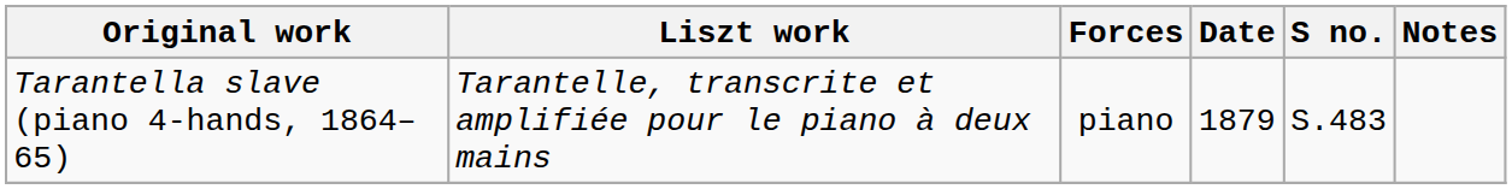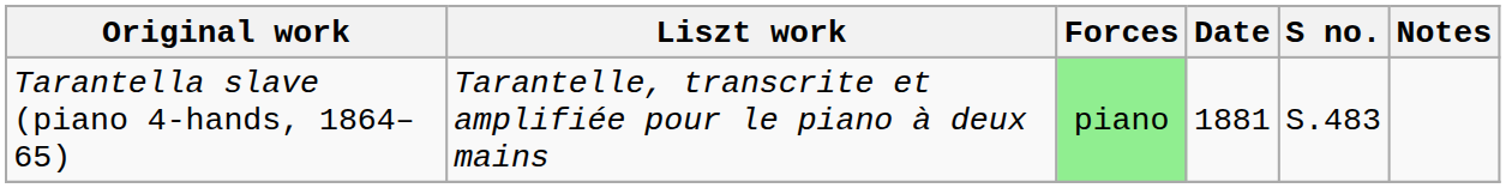Tarantella slave (piano 4-hands, 1864–65) | Forces: no background -> lightgreen background
Tarantella slave (piano 4-hands, 1864–65) | Date: 1879 -> 1881
